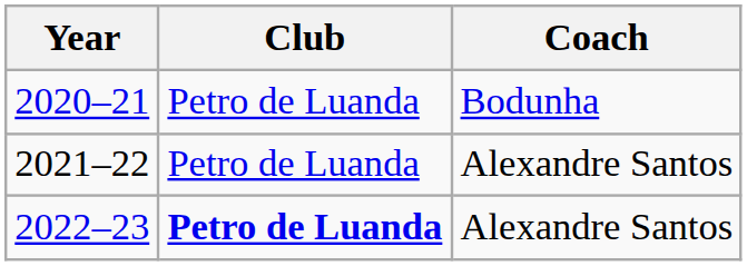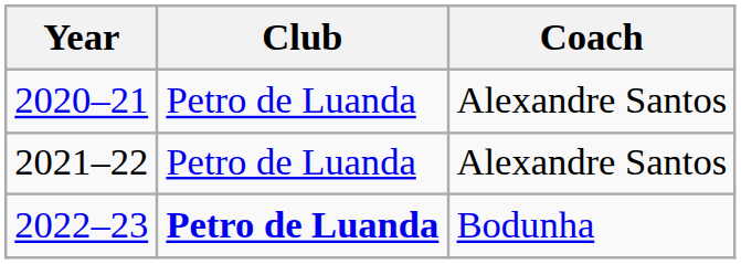2020–21 | Coach: Bodunha -> Alexandre Santos
2022–23 | Coach: Alexandre Santos -> Bodunha
